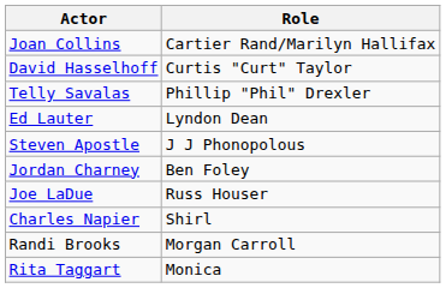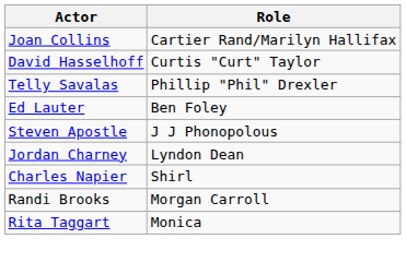Ed Lauter | Role: Lyndon Dean -> Ben Foley
Jordan Charney | Role: Ben Foley -> Lyndon Dean
- row: Joe LaDue | Russ Houser
